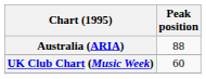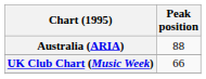UK Club Chart (Music Week) | Peak position: 60 -> 66
